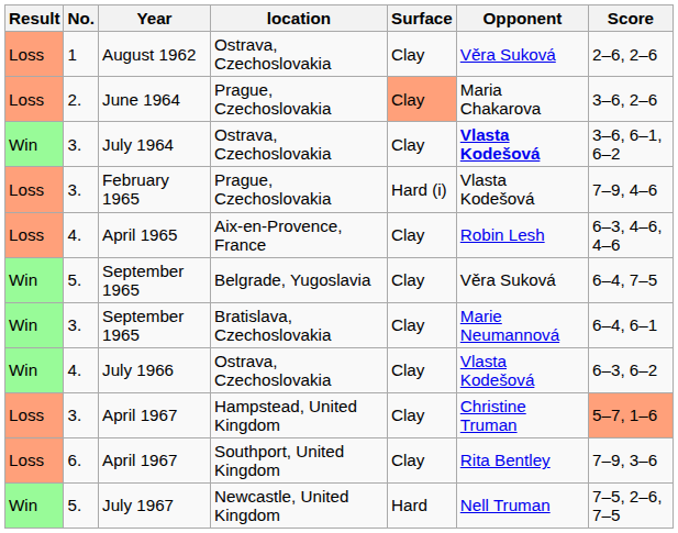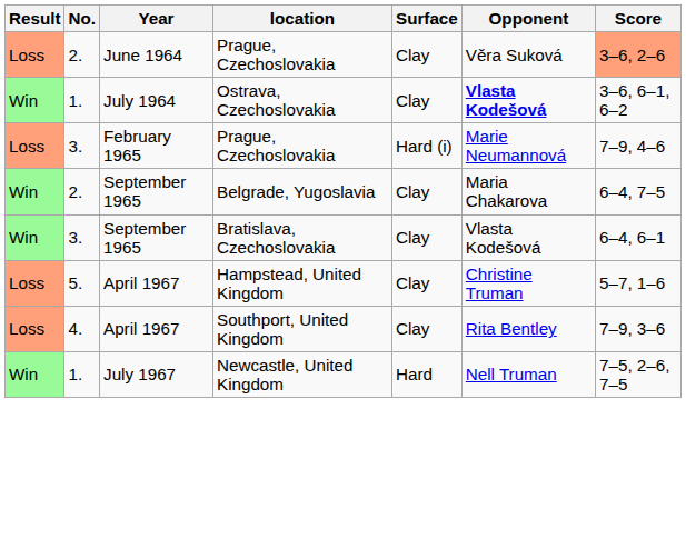- row: Loss | 1 | August 1962 | Ostrava, Czechoslovakia | Clay | Věra Suková | 2–6, 2–6
June 1964 | Surface: lightsalmon background -> no background
June 1964 | Opponent: Maria Chakarova -> Věra Suková
June 1964 | Score: no background -> lightsalmon background
July 1964 | No.: 3. -> 1.
February 1965 | Opponent: Vlasta Kodešová -> Marie Neumannová
- row: Loss | 4. | April 1965 | Aix-en-Provence, France | Clay | Robin Lesh | 6–3, 4–6, 4–6
September 1965 / Belgrade, Yugoslavia | No.: 5. -> 2.
September 1965 / Belgrade, Yugoslavia | Opponent: Věra Suková -> Maria Chakarova
September 1965 / Bratislava, Czechoslovakia | Opponent: Marie Neumannová -> Vlasta Kodešová
- row: Win | 4. | July 1966 | Ostrava, Czechoslovakia | Clay | Vlasta Kodešová | 6–3, 6–2
April 1967 / Hampstead, United Kingdom | No.: 3. -> 5.
April 1967 / Hampstead, United Kingdom | Score: lightsalmon background -> no background
April 1967 / Southport, United Kingdom | No.: 6. -> 4.
July 1967 | No.: 5. -> 1.
